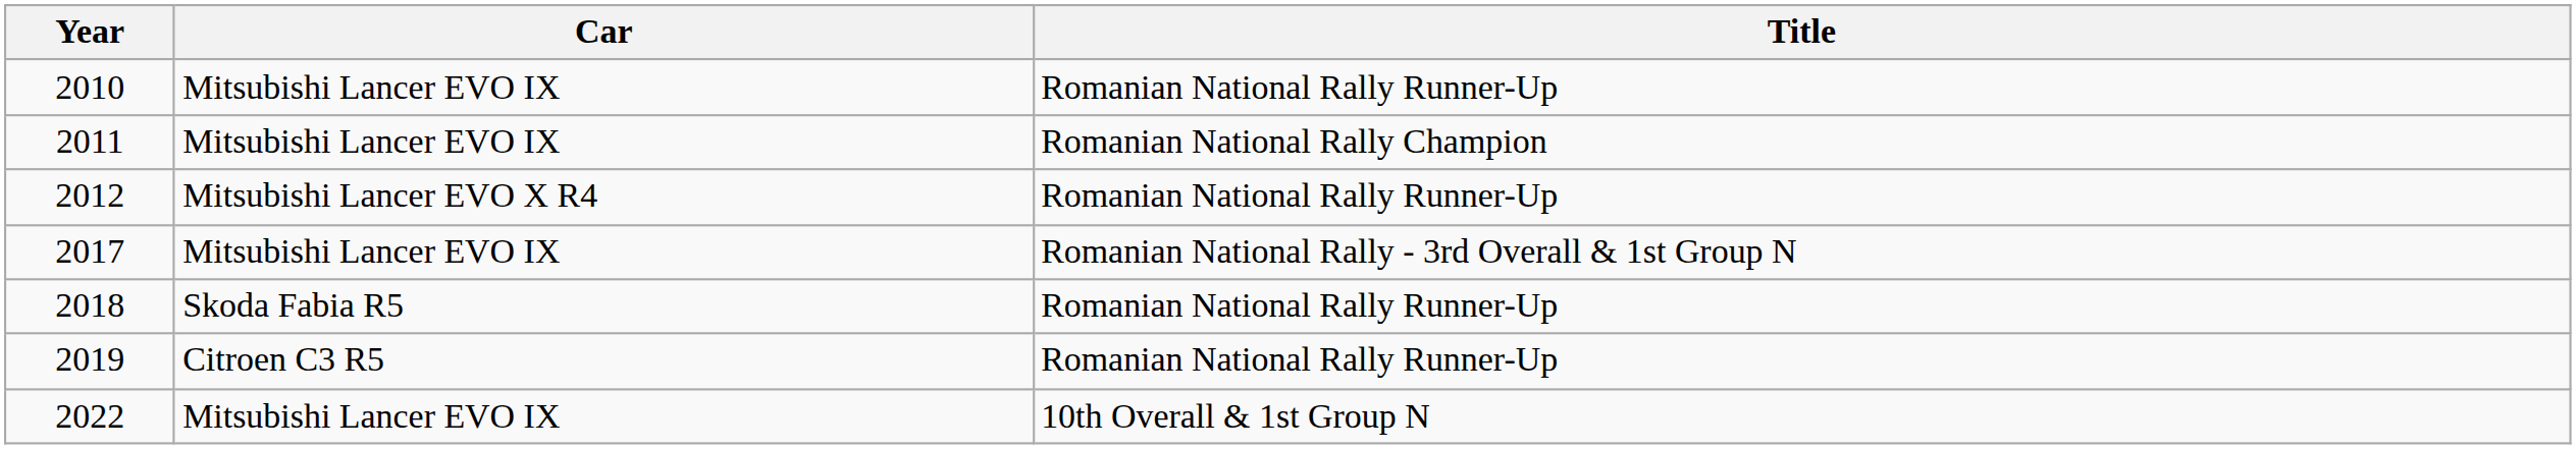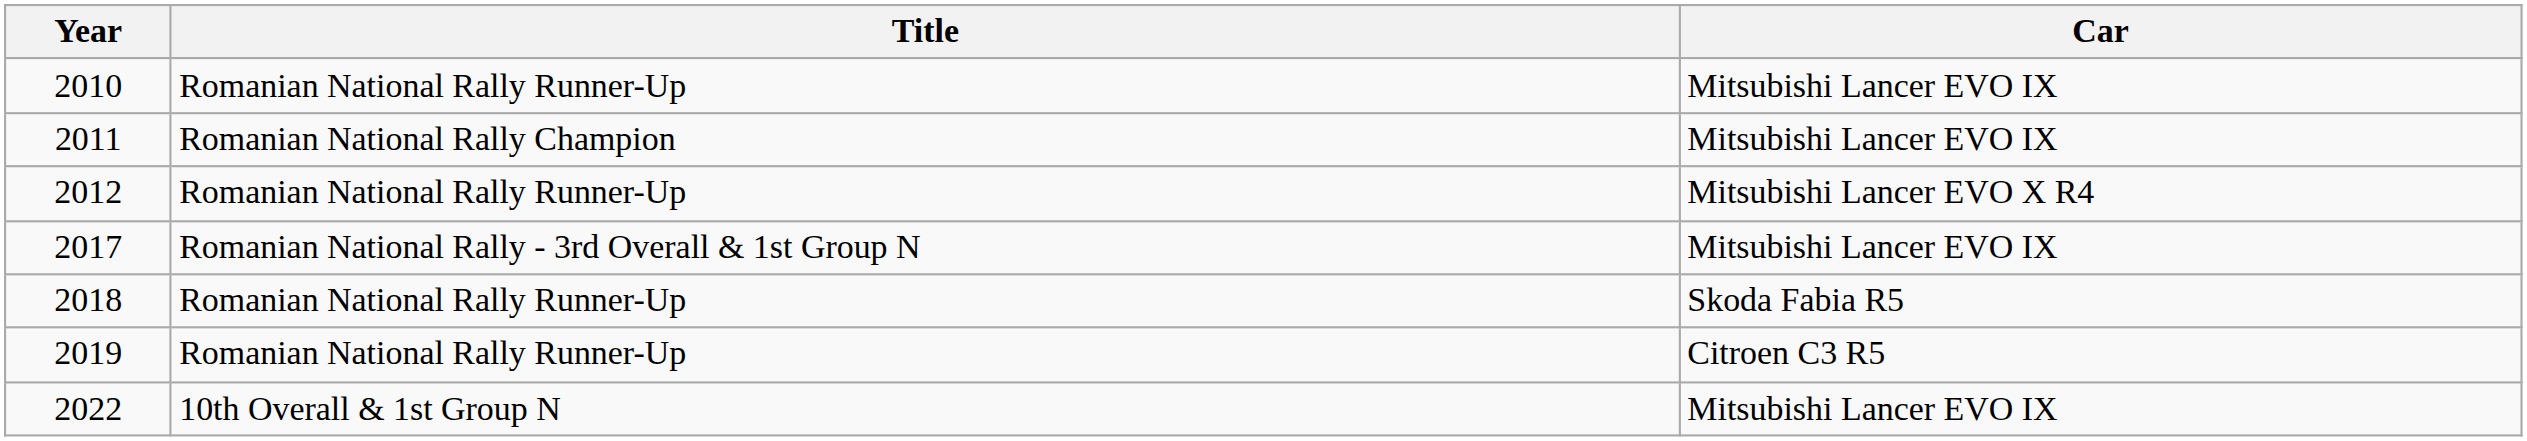columns swapped: Title <-> Car
